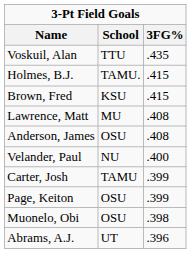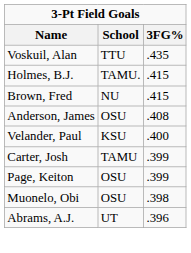Brown, Fred | School: KSU -> NU
- row: Lawrence, Matt | MU | .408
Velander, Paul | School: NU -> KSU
